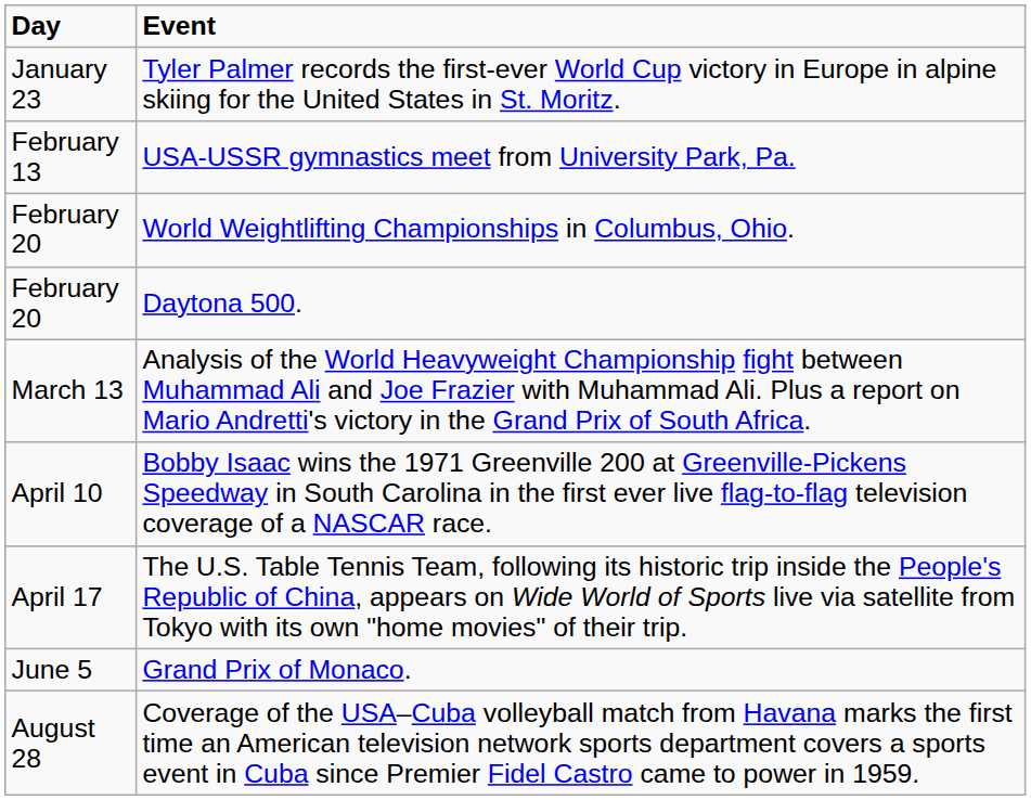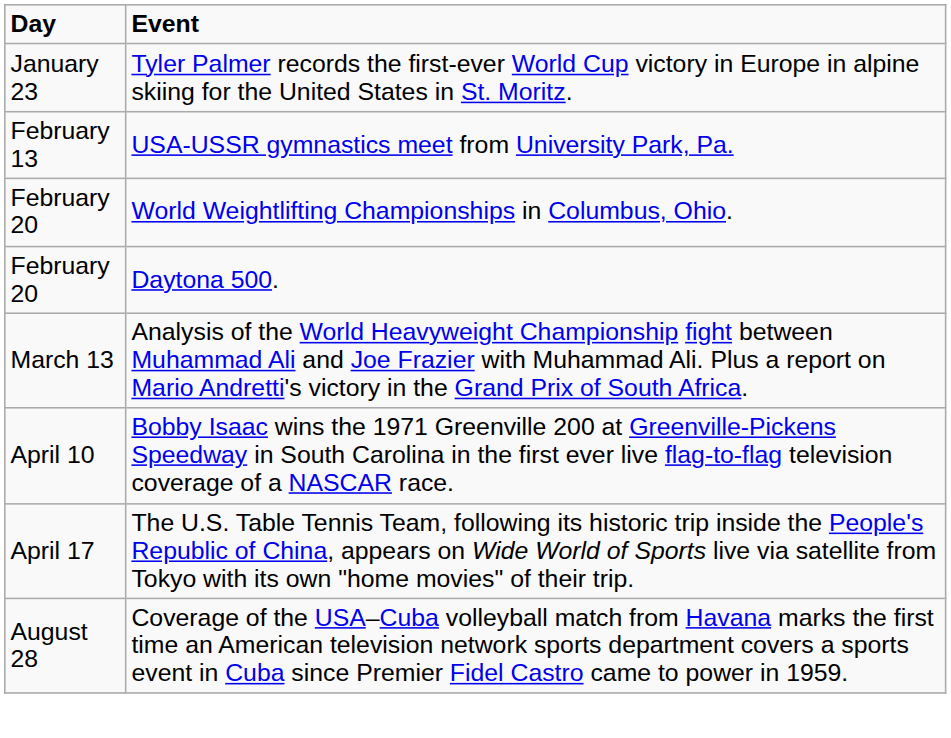- row: June 5 | Grand Prix of Monaco.
